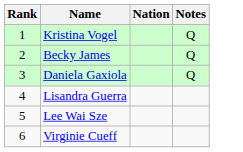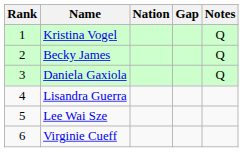+ column: Gap
